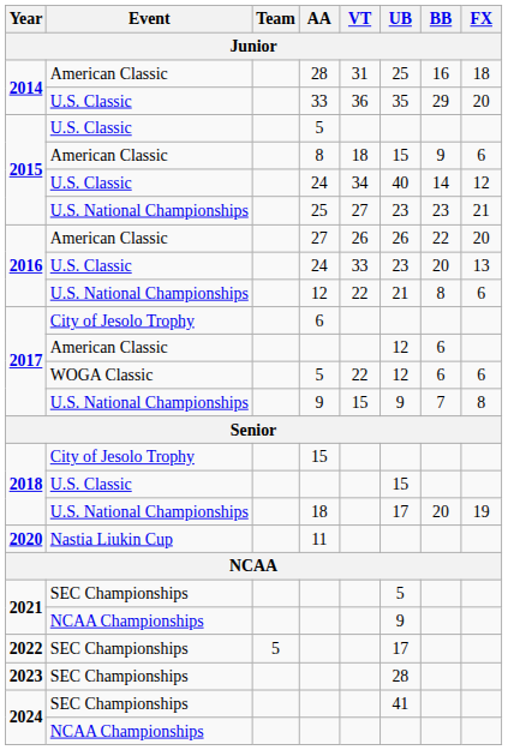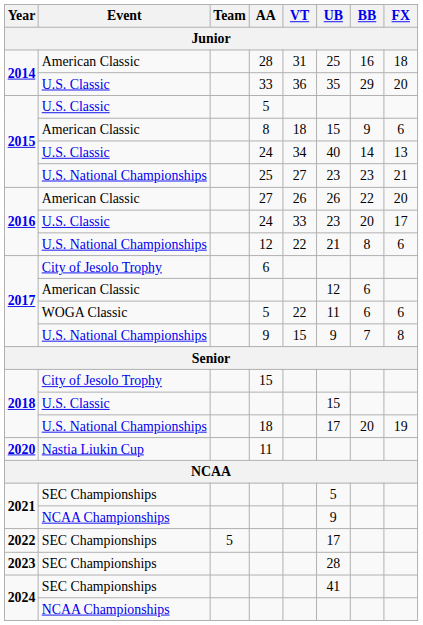2015 / 24 | FX: 12 -> 13
2016 / 24 | FX: 13 -> 17
2017 / 5 | UB: 12 -> 11
